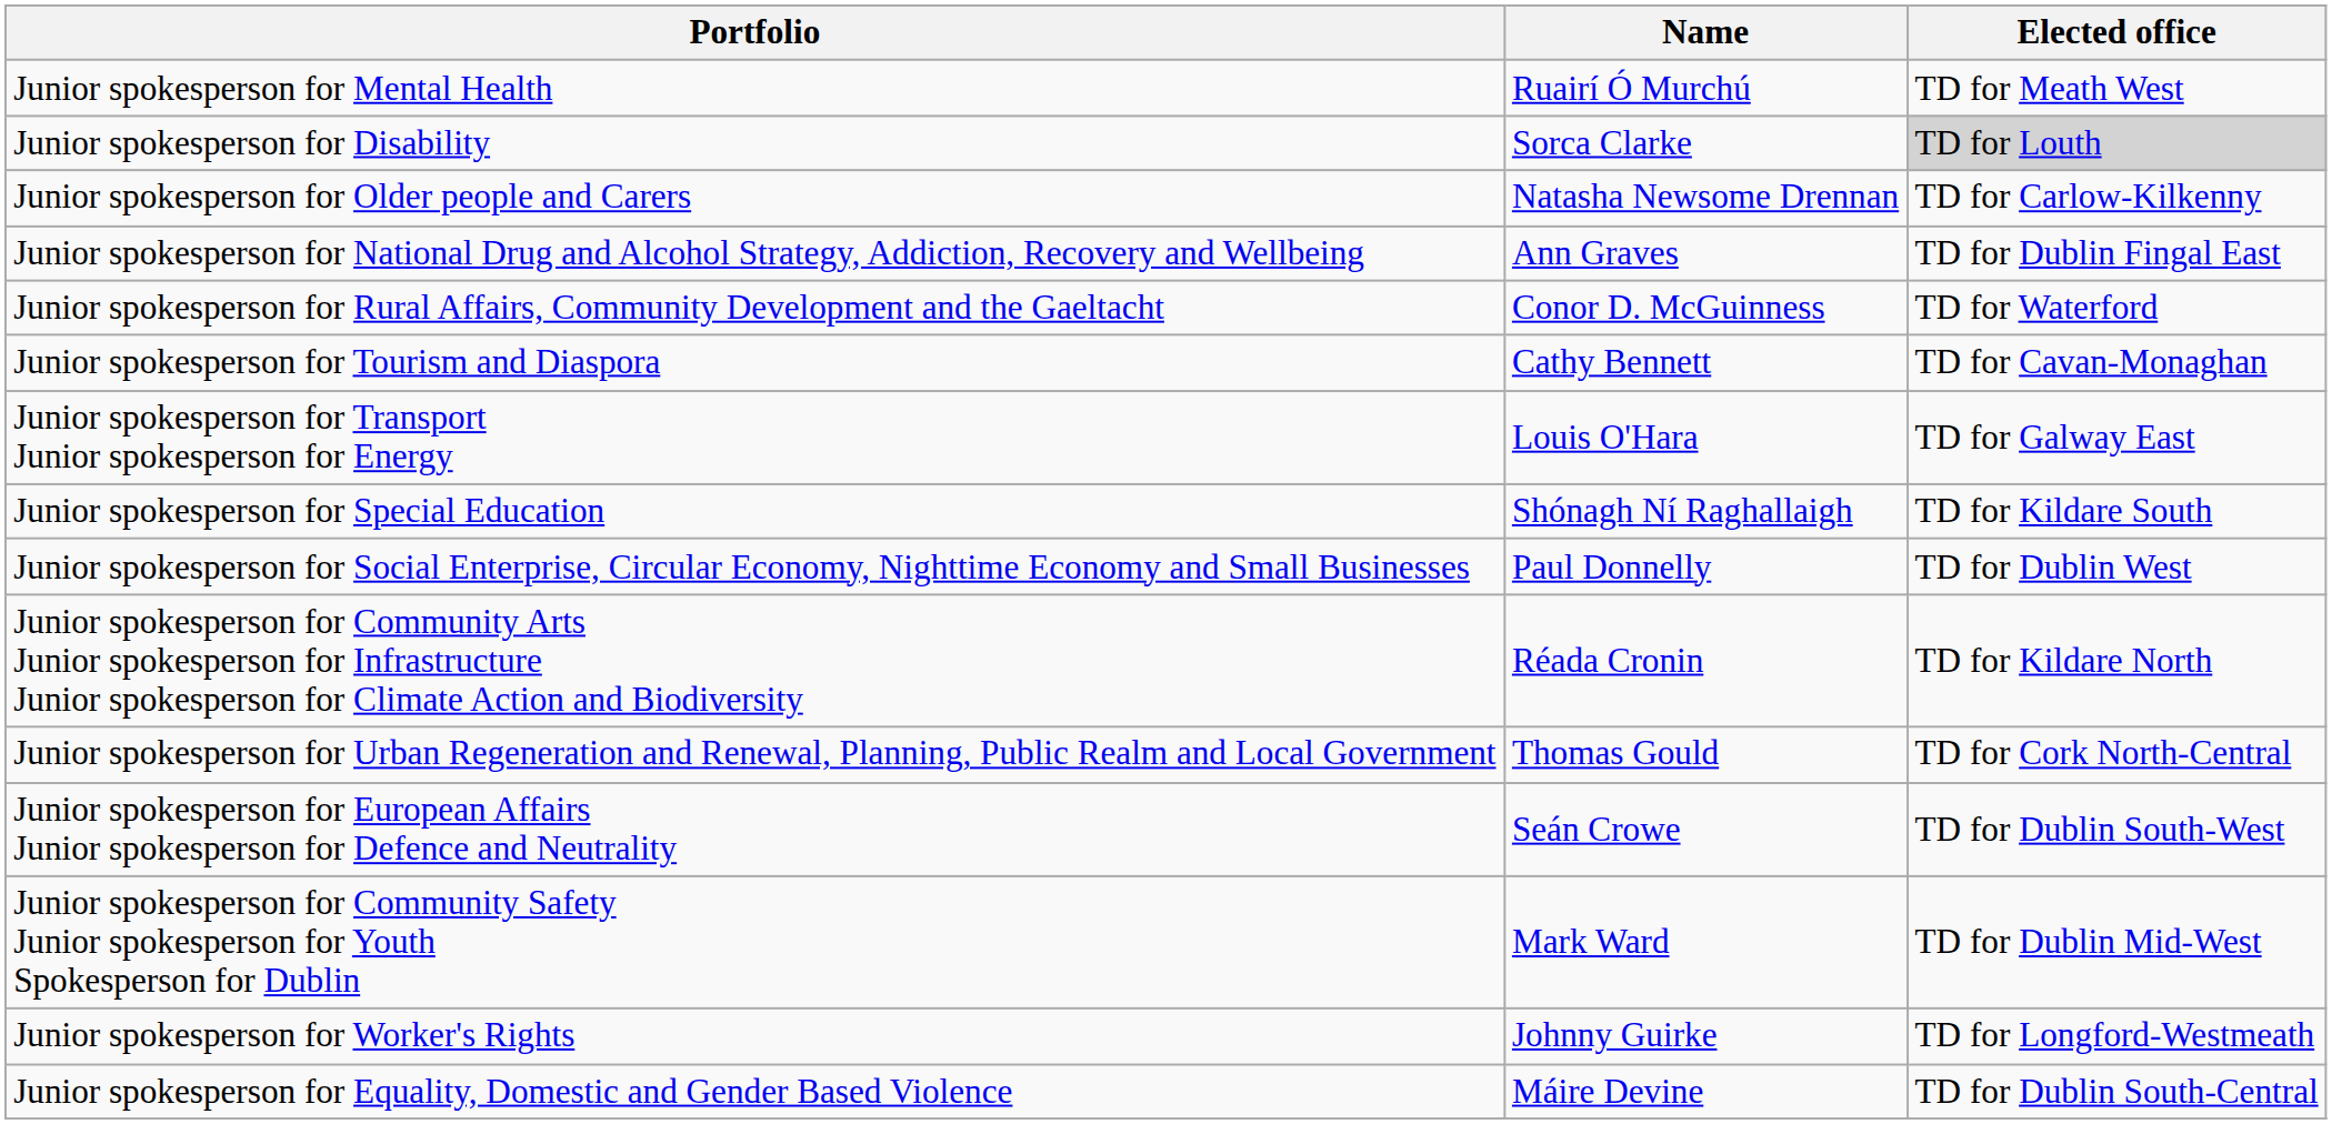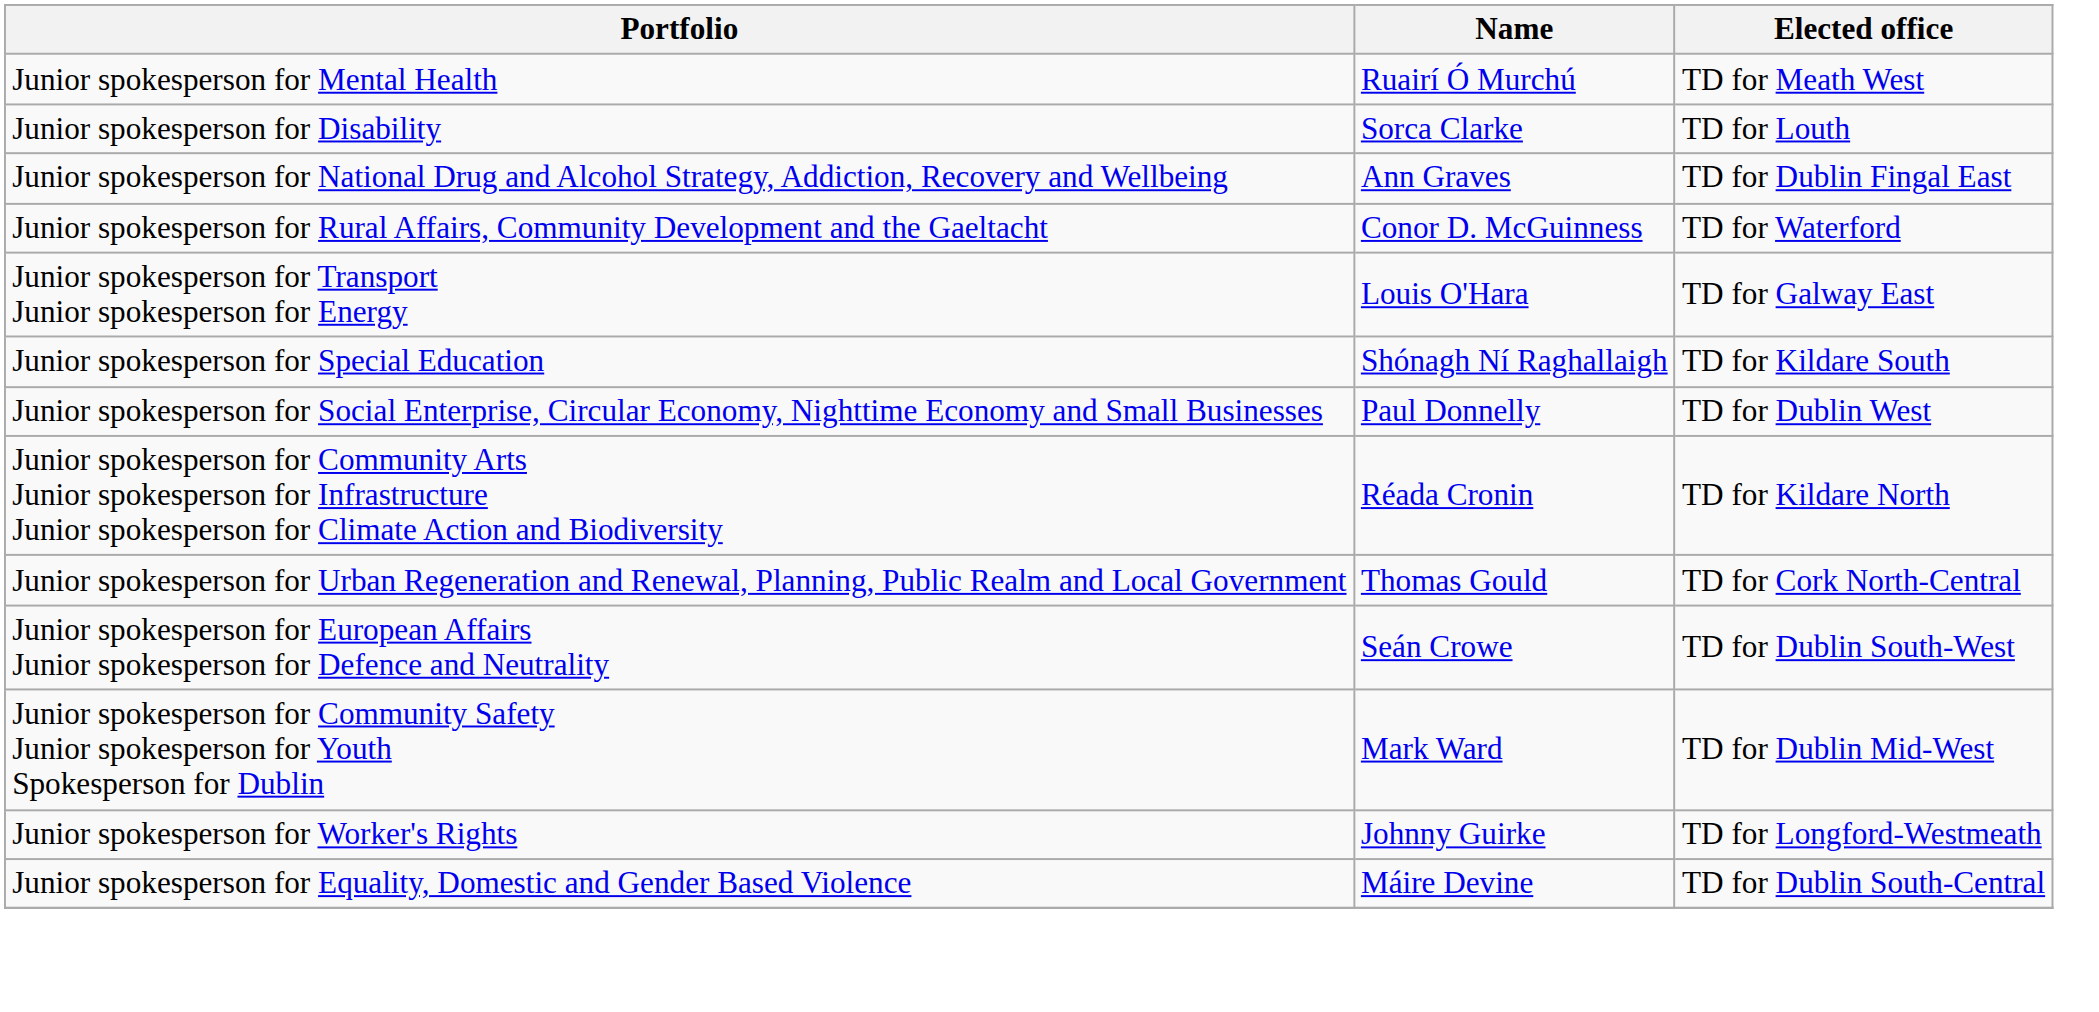Junior spokesperson for Disability | Elected office: lightgrey background -> no background
- row: Junior spokesperson for Older people and Carers | Natasha Newsome Drennan | TD for Carlow-Kilkenny
- row: Junior spokesperson for Tourism and Diaspora | Cathy Bennett | TD for Cavan-Monaghan
